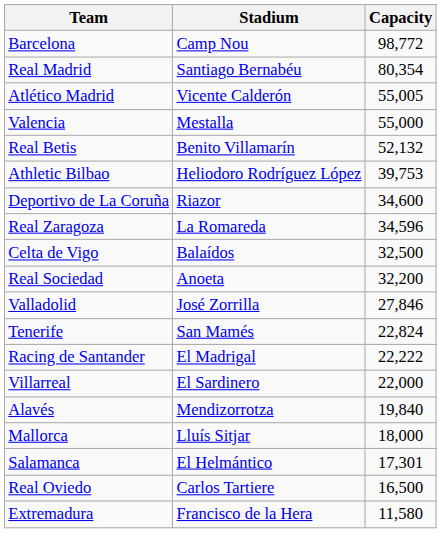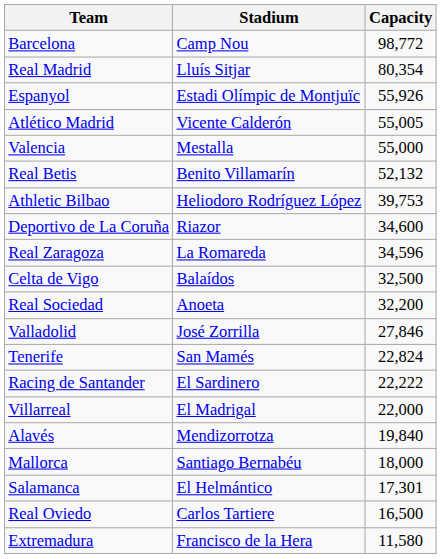Real Madrid | Stadium: Santiago Bernabéu -> Lluís Sitjar
+ row: Espanyol | Estadi Olímpic de Montjuïc | 55,926
Racing de Santander | Stadium: El Madrigal -> El Sardinero
Villarreal | Stadium: El Sardinero -> El Madrigal
Mallorca | Stadium: Lluís Sitjar -> Santiago Bernabéu
